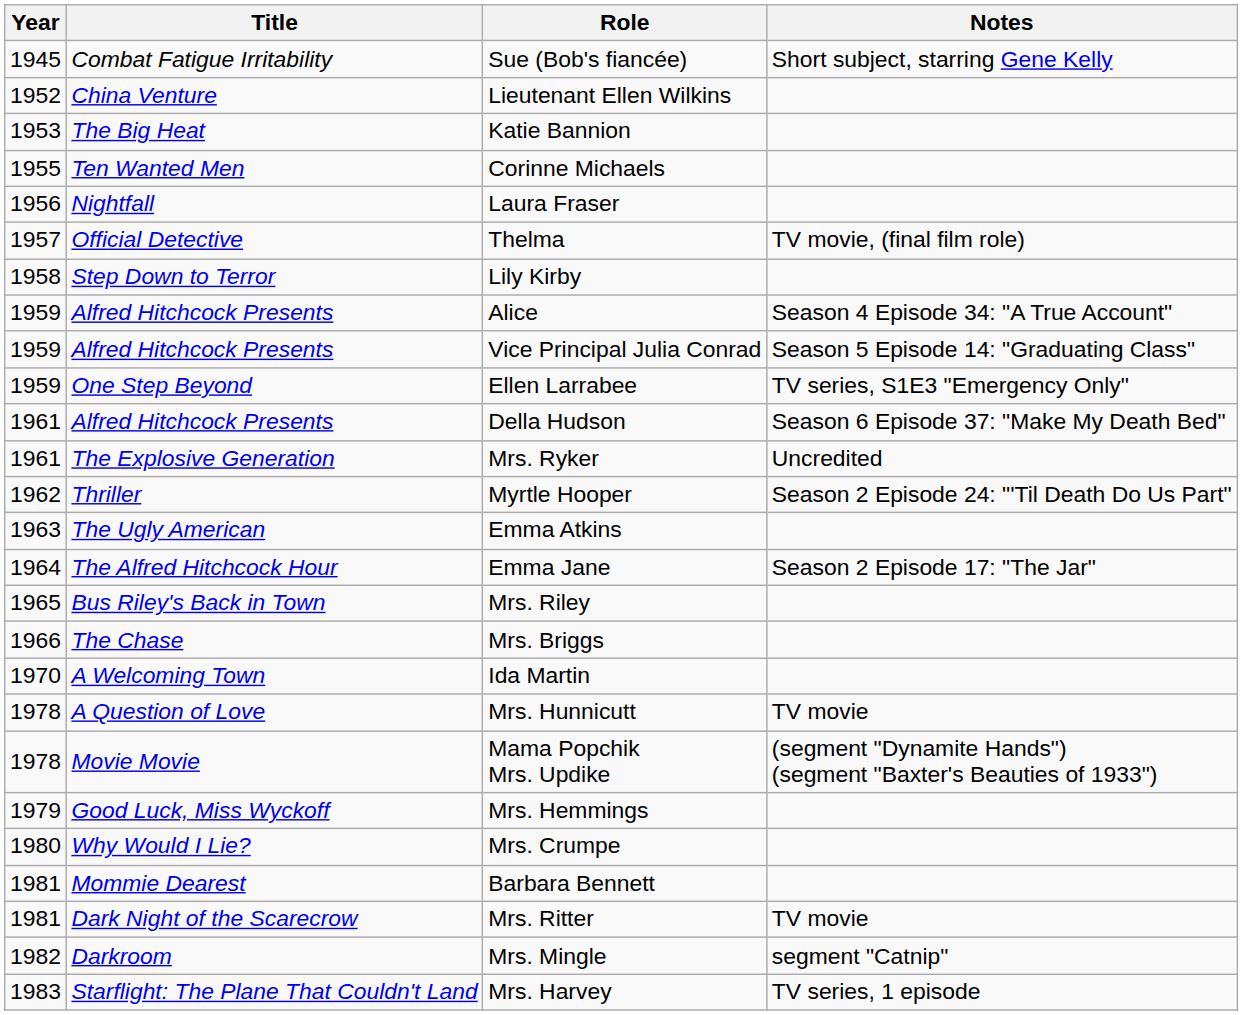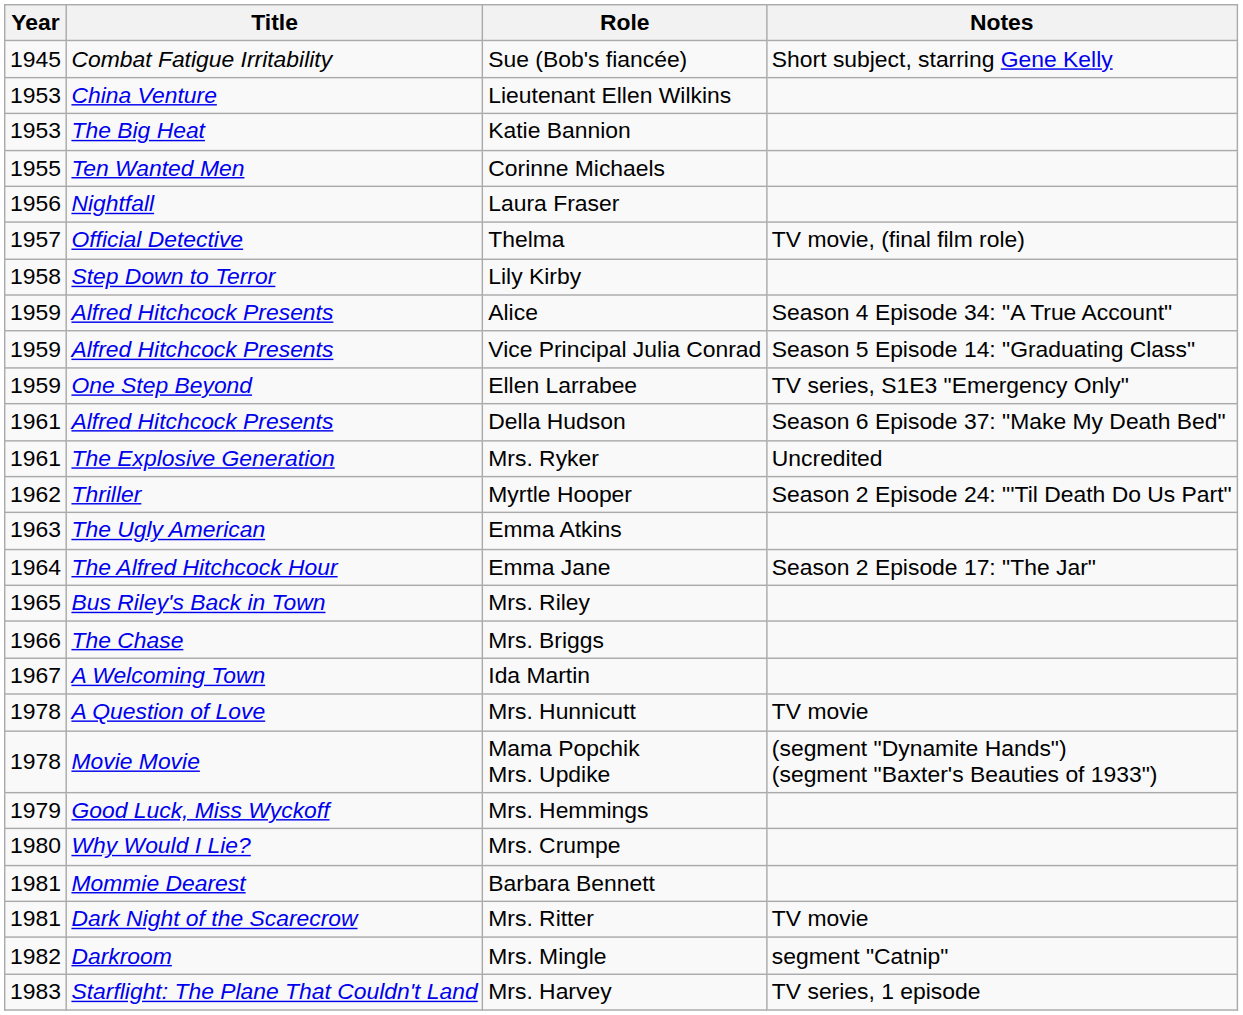Lieutenant Ellen Wilkins | Year: 1952 -> 1953
Ida Martin | Year: 1970 -> 1967
